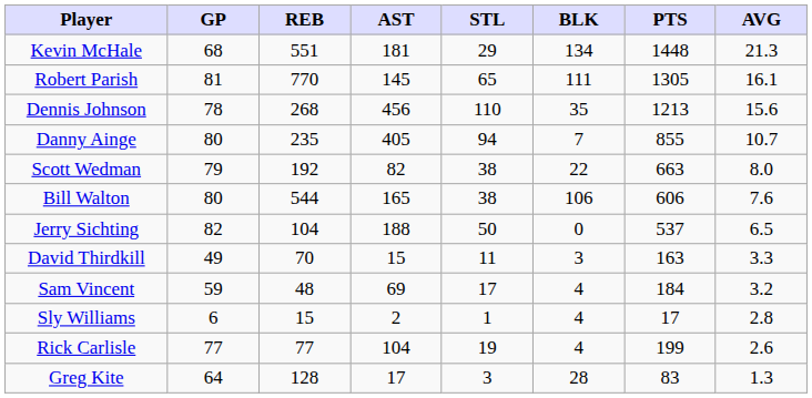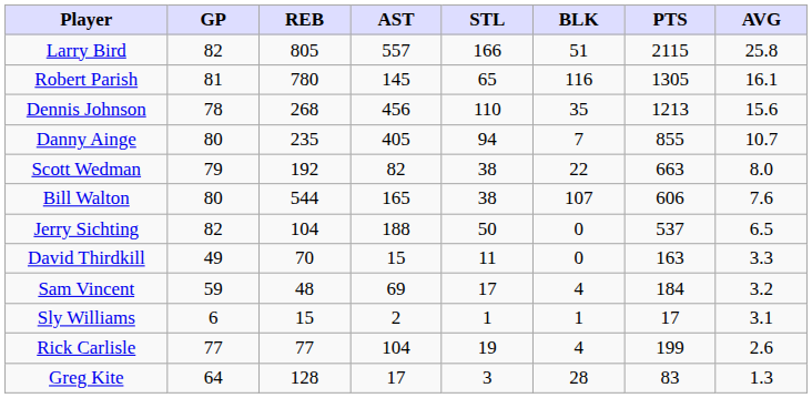+ row: Larry Bird | 82 | 805 | 557 | 166 | 51 | 2115 | 25.8
- row: Kevin McHale | 68 | 551 | 181 | 29 | 134 | 1448 | 21.3
Robert Parish | REB: 770 -> 780
Robert Parish | BLK: 111 -> 116
Bill Walton | BLK: 106 -> 107
David Thirdkill | BLK: 3 -> 0
Sly Williams | BLK: 4 -> 1
Sly Williams | AVG: 2.8 -> 3.1
